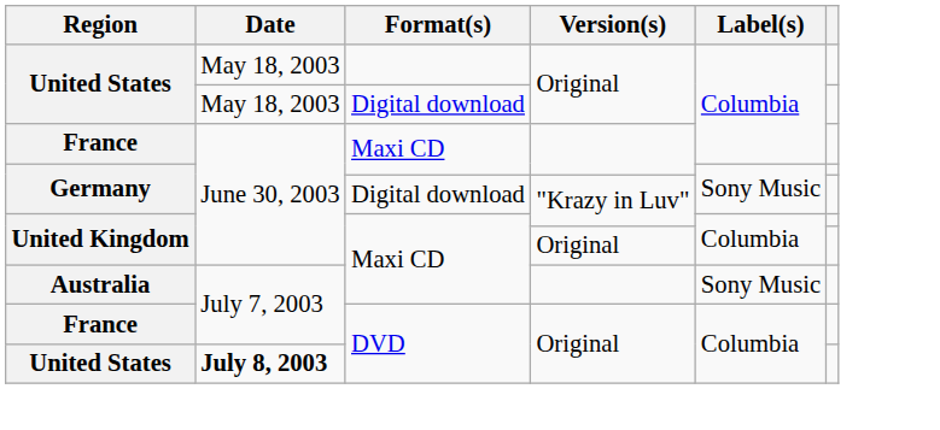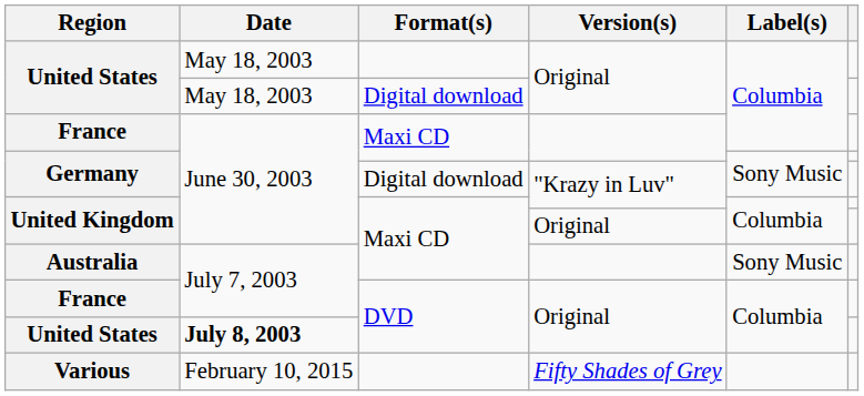+ row: Various | February 10, 2015 | Fifty Shades of Grey
